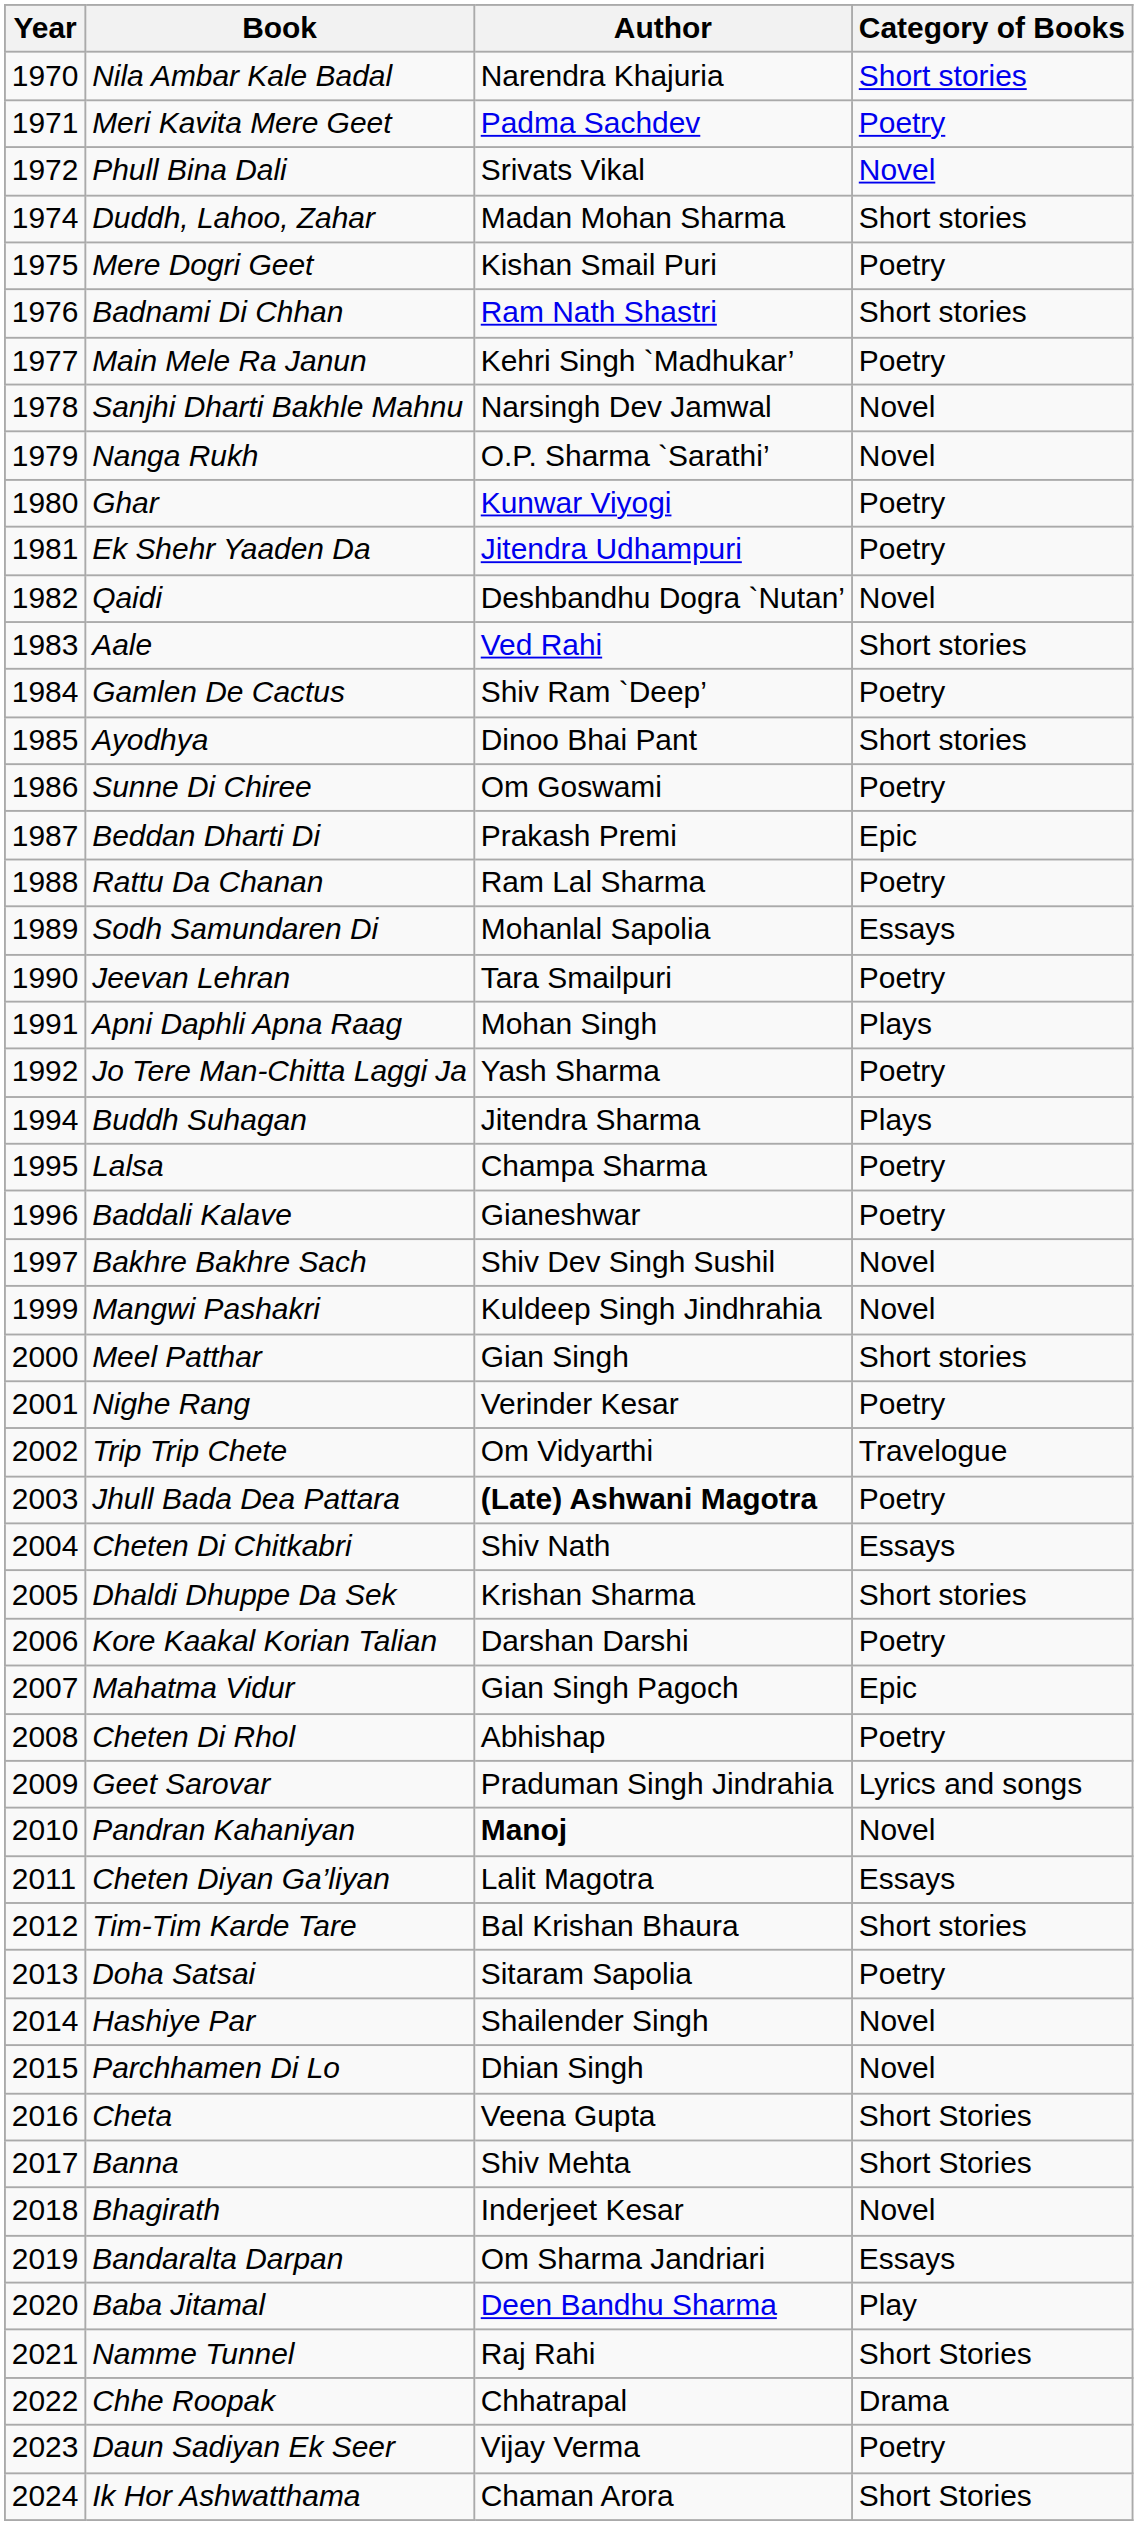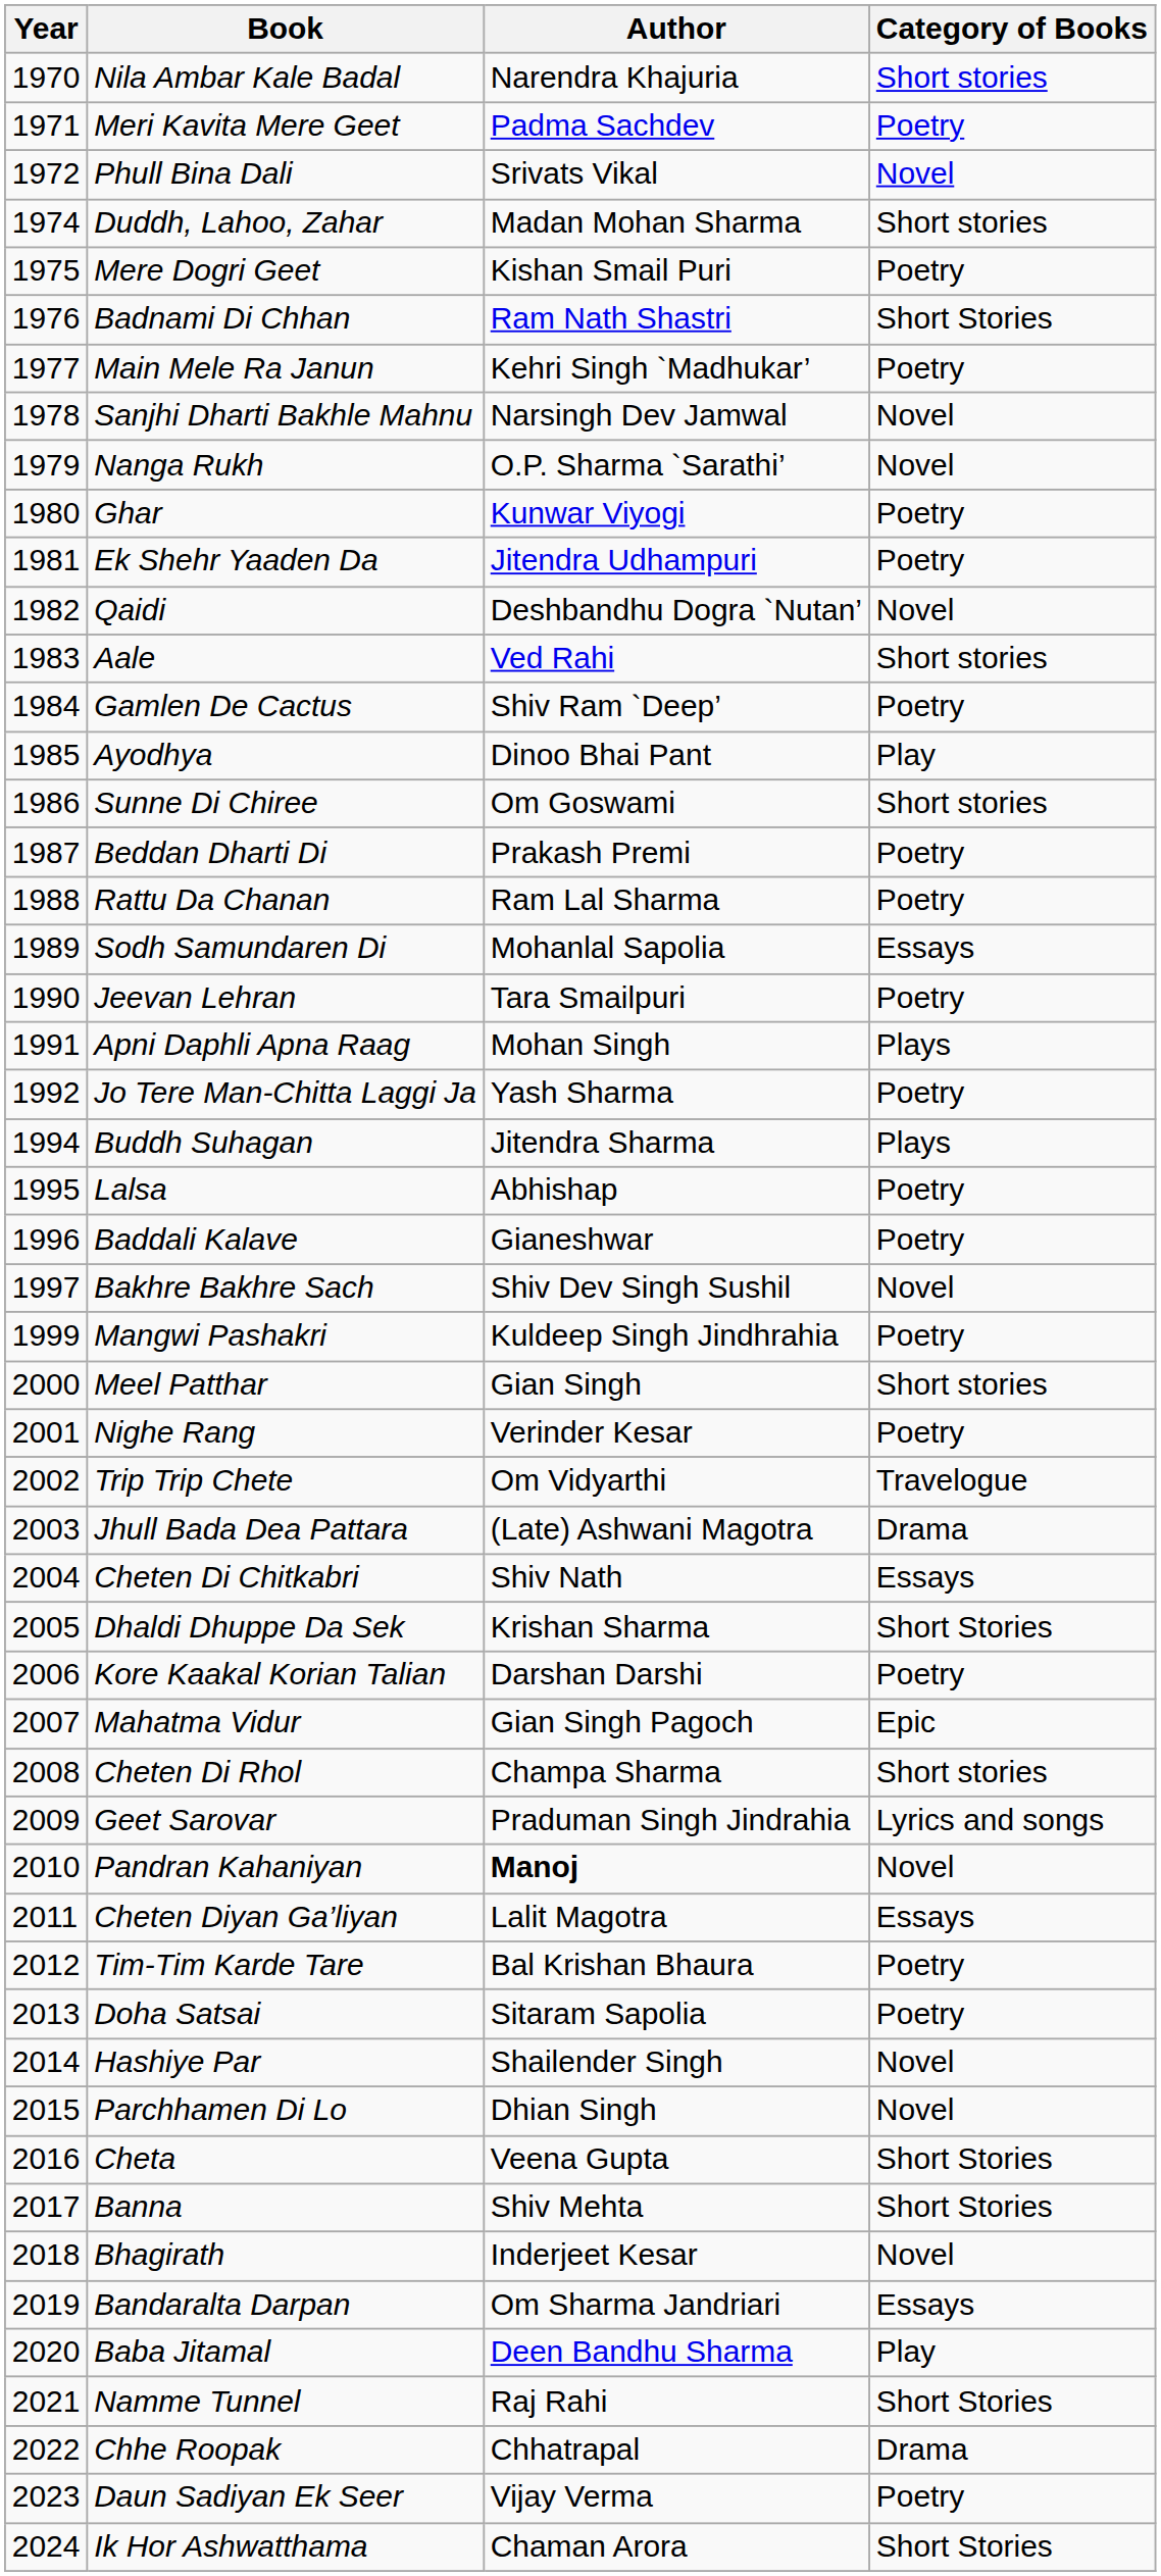Badnami Di Chhan | Category of Books: Short stories -> Short Stories
Ayodhya | Category of Books: Short stories -> Play
Sunne Di Chiree | Category of Books: Poetry -> Short stories
Beddan Dharti Di | Category of Books: Epic -> Poetry
Lalsa | Author: Champa Sharma -> Abhishap
Mangwi Pashakri | Category of Books: Novel -> Poetry
Jhull Bada Dea Pattara | Author: bold -> normal
Jhull Bada Dea Pattara | Category of Books: Poetry -> Drama
Dhaldi Dhuppe Da Sek | Category of Books: Short stories -> Short Stories
Cheten Di Rhol | Author: Abhishap -> Champa Sharma
Cheten Di Rhol | Category of Books: Poetry -> Short stories
Tim-Tim Karde Tare | Category of Books: Short stories -> Poetry
